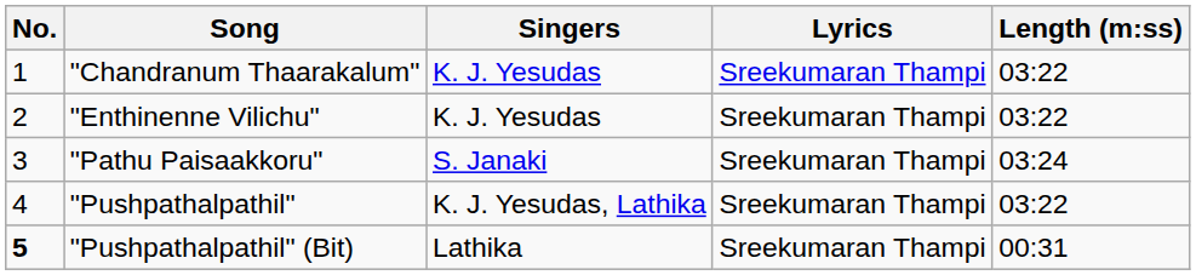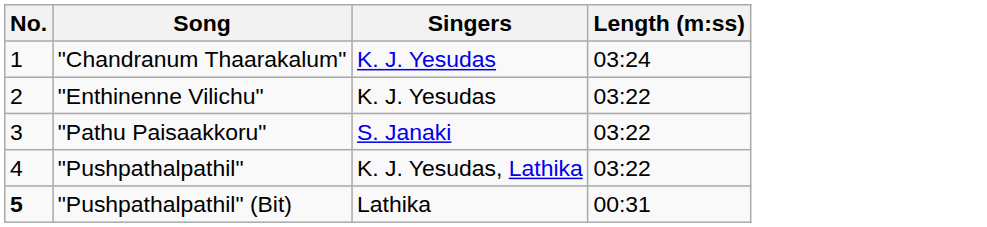- column: Lyrics | Sreekumaran Thampi | Sreekumaran Thampi | Sreekumaran Thampi | Sreekumaran Thampi | Sreekumaran Thampi
"Chandranum Thaarakalum" | Length (m:ss): 03:22 -> 03:24
"Pathu Paisaakkoru" | Length (m:ss): 03:24 -> 03:22
